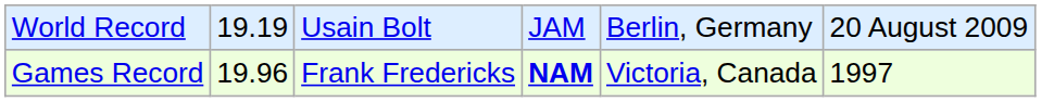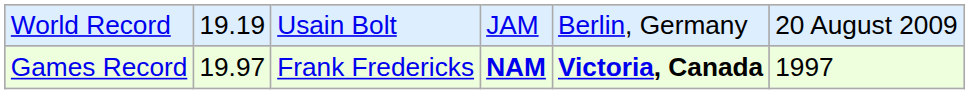Games Record | column 2: 19.96 -> 19.97
Games Record | column 5: normal -> bold
